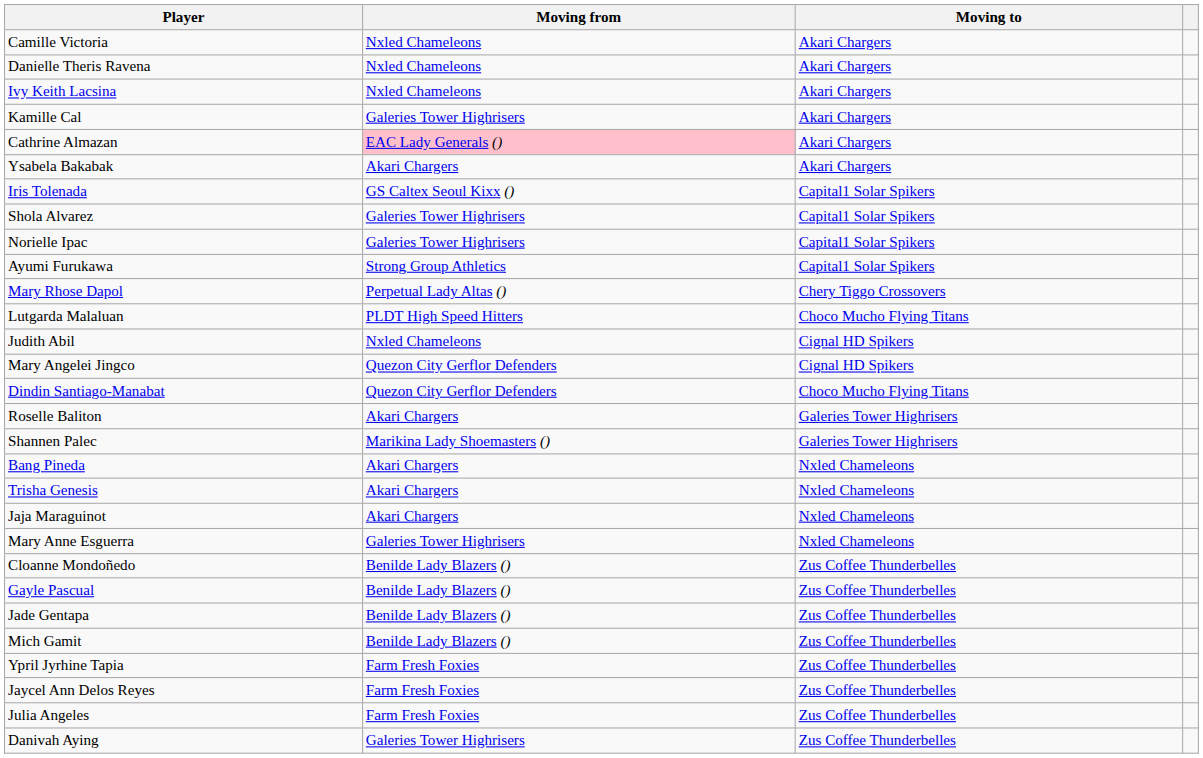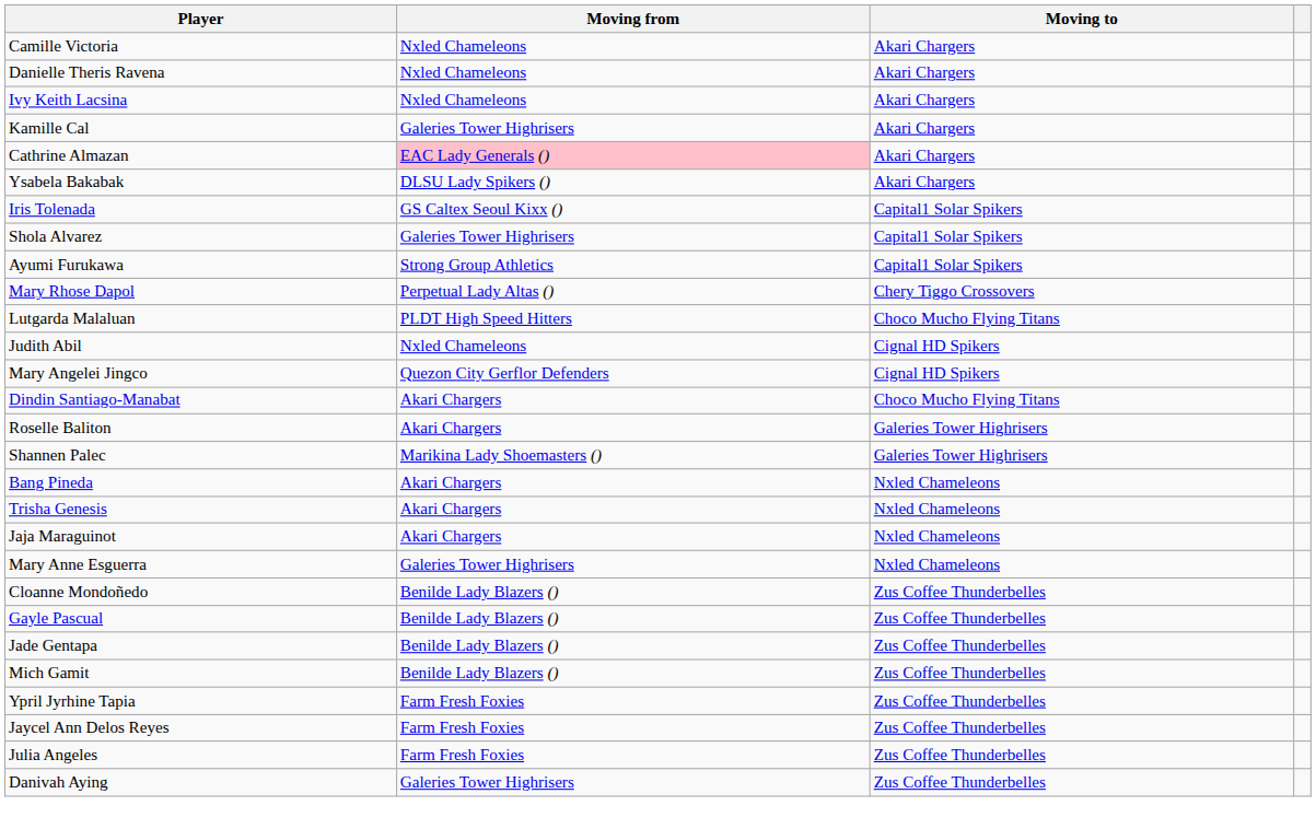Ysabela Bakabak | Moving from: Akari Chargers -> DLSU Lady Spikers ()
- row: Norielle Ipac | Galeries Tower Highrisers | Capital1 Solar Spikers
Dindin Santiago-Manabat | Moving from: Quezon City Gerflor Defenders -> Akari Chargers
